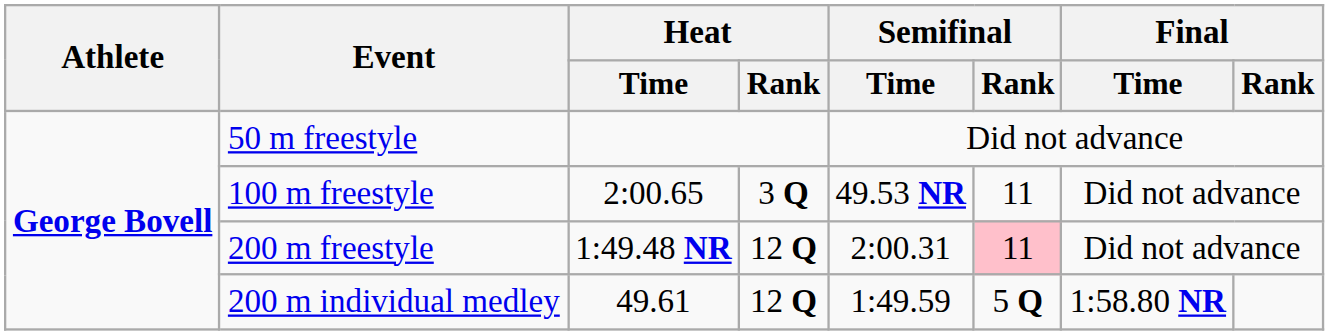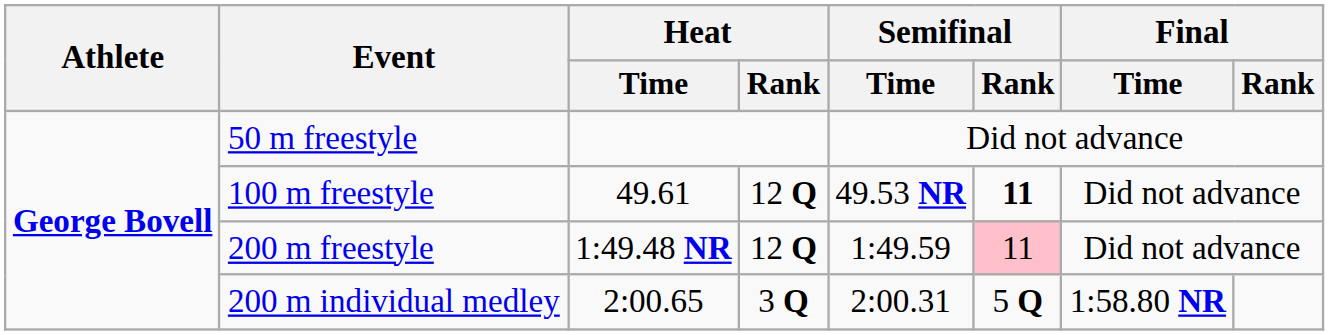100 m freestyle | Heat / Time: 2:00.65 -> 49.61
100 m freestyle | Heat / Rank: 3 Q -> 12 Q
100 m freestyle | Semifinal / Rank: normal -> bold
200 m freestyle | Semifinal / Time: 2:00.31 -> 1:49.59
200 m individual medley | Heat / Time: 49.61 -> 2:00.65
200 m individual medley | Heat / Rank: 12 Q -> 3 Q
200 m individual medley | Semifinal / Time: 1:49.59 -> 2:00.31
